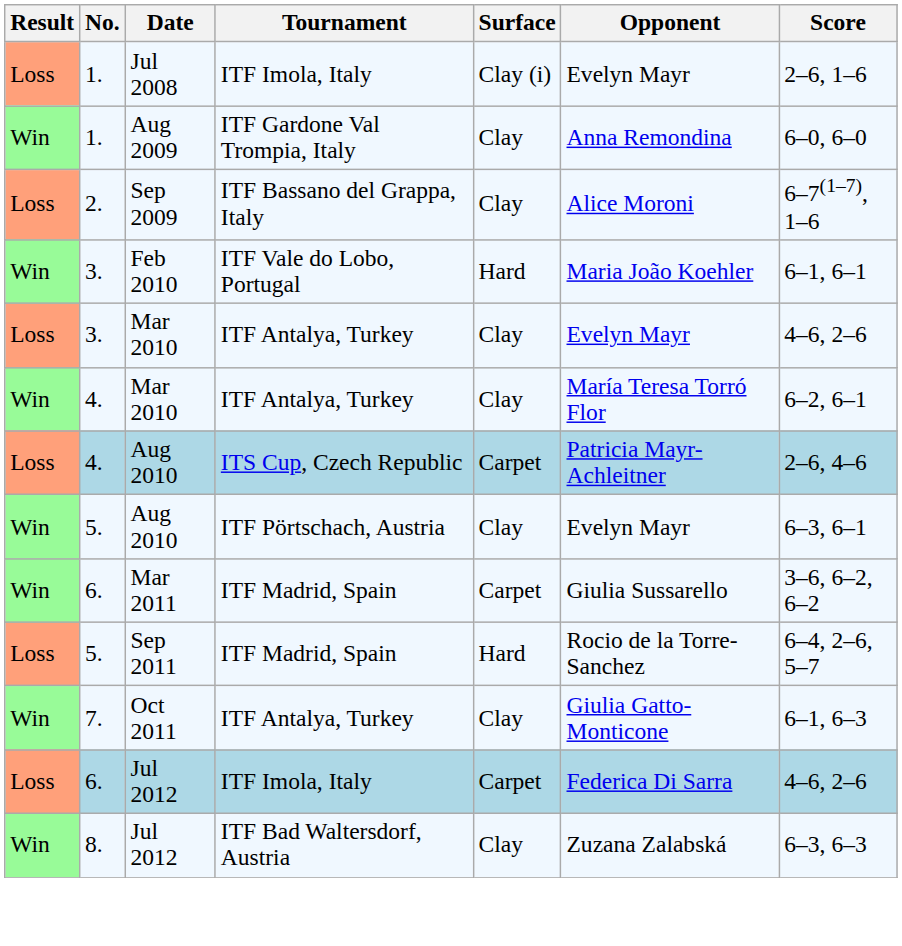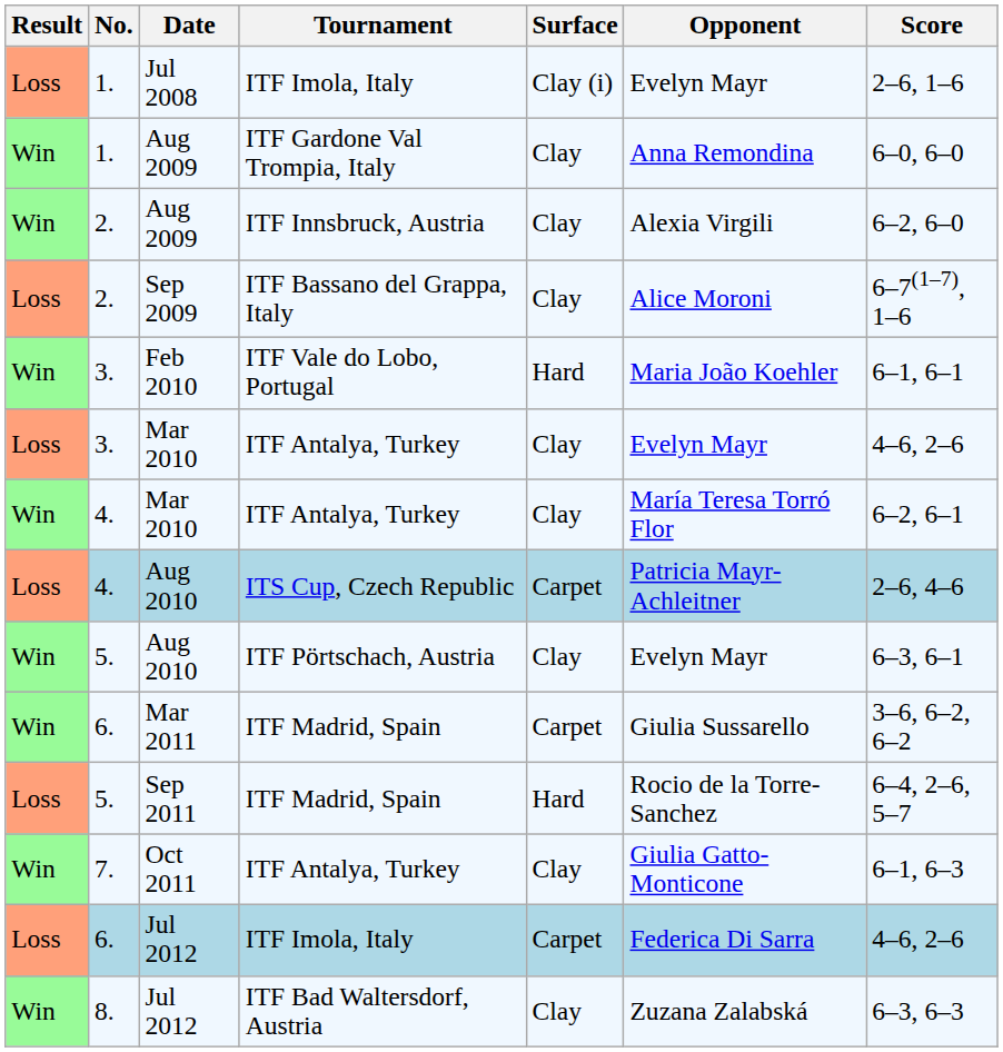+ row: Win | 2. | Aug 2009 | ITF Innsbruck, Austria | Clay | Alexia Virgili | 6–2, 6–0
